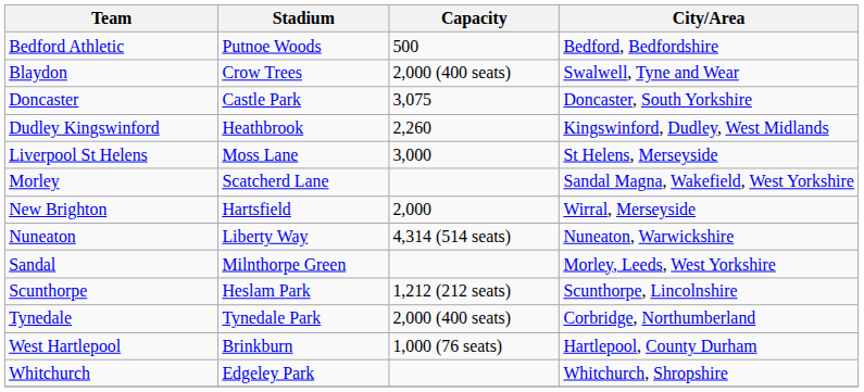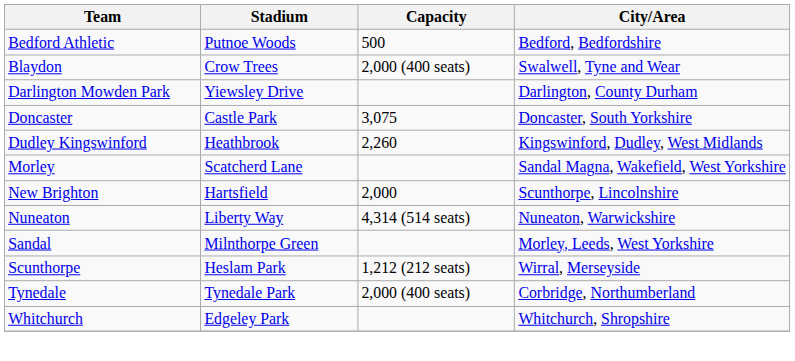+ row: Darlington Mowden Park | Yiewsley Drive | Darlington, County Durham
- row: Liverpool St Helens | Moss Lane | 3,000 | St Helens, Merseyside
New Brighton | City/Area: Wirral, Merseyside -> Scunthorpe, Lincolnshire
Scunthorpe | City/Area: Scunthorpe, Lincolnshire -> Wirral, Merseyside
- row: West Hartlepool | Brinkburn | 1,000 (76 seats) | Hartlepool, County Durham
